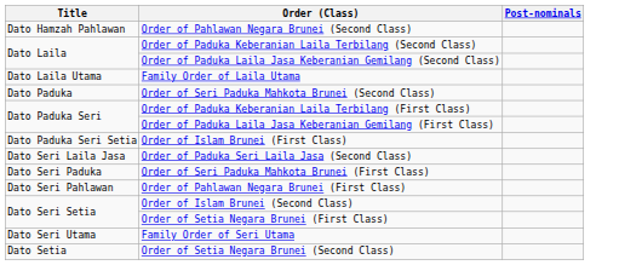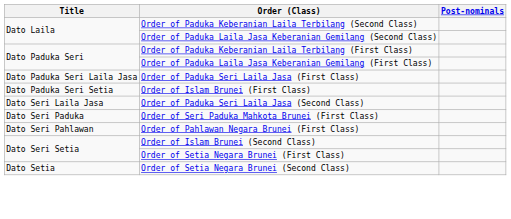- row: Dato Hamzah Pahlawan | Order of Pahlawan Negara Brunei (Second Class)
- row: Dato Laila Utama | Family Order of Laila Utama
- row: Dato Paduka | Order of Seri Paduka Mahkota Brunei (Second Class)
+ row: Dato Paduka Seri Laila Jasa | Order of Paduka Seri Laila Jasa (First Class)
- row: Dato Seri Utama | Family Order of Seri Utama
